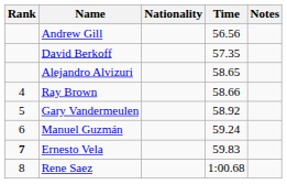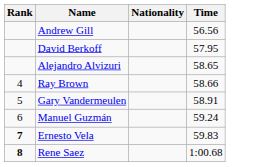- column: Notes
David Berkoff | Time: 57.35 -> 57.95
Gary Vandermeulen | Time: 58.92 -> 58.91
Rene Saez | Rank: normal -> bold
